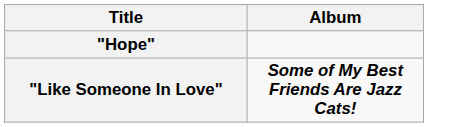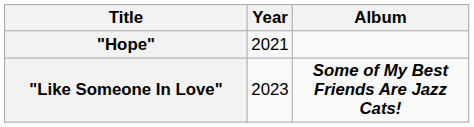+ column: Year | 2021 | 2023
